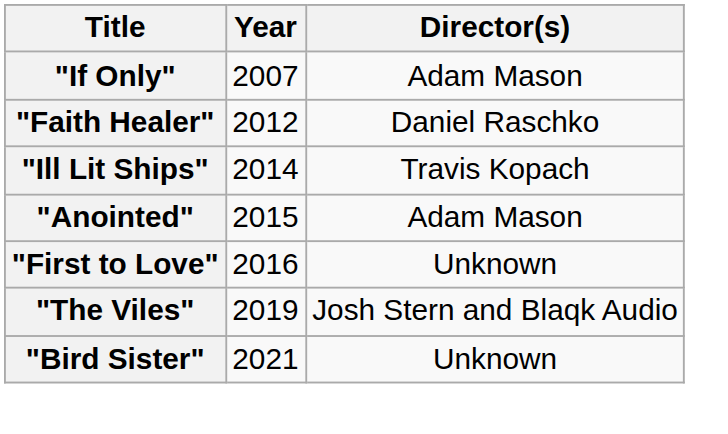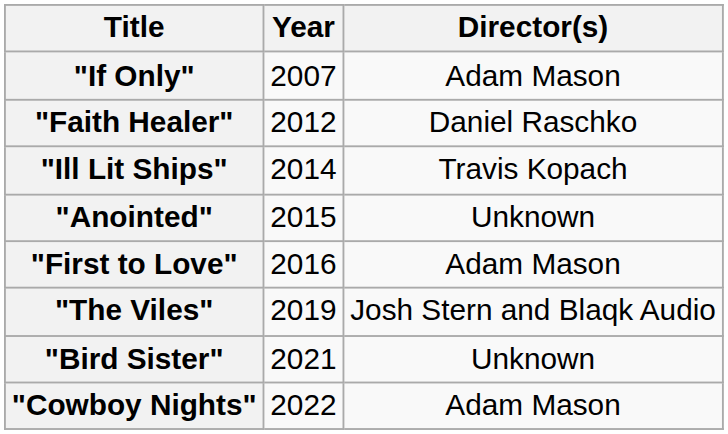"Anointed" | Director(s): Adam Mason -> Unknown
"First to Love" | Director(s): Unknown -> Adam Mason
+ row: "Cowboy Nights" | 2022 | Adam Mason
